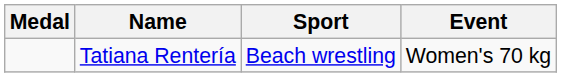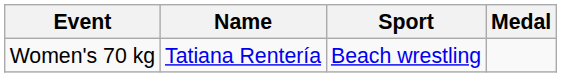columns swapped: Medal <-> Event
